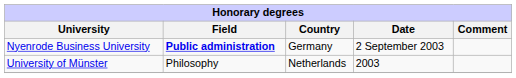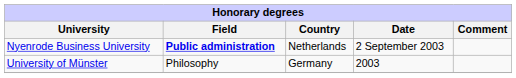Nyenrode Business University | Country: Germany -> Netherlands
University of Münster | Country: Netherlands -> Germany
